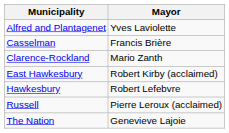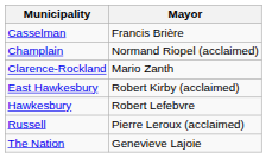- row: Alfred and Plantagenet | Yves Laviolette
+ row: Champlain | Normand Riopel (acclaimed)
